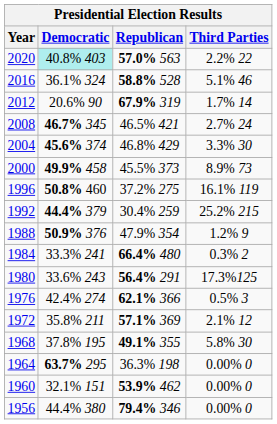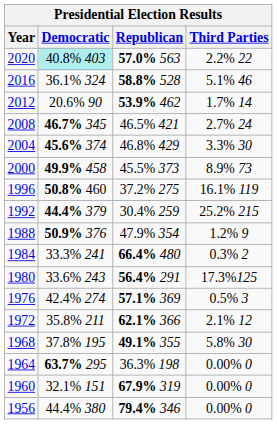2012 | Republican: 67.9% 319 -> 53.9% 462
1976 | Republican: 62.1% 366 -> 57.1% 369
1972 | Republican: 57.1% 369 -> 62.1% 366
1960 | Republican: 53.9% 462 -> 67.9% 319
